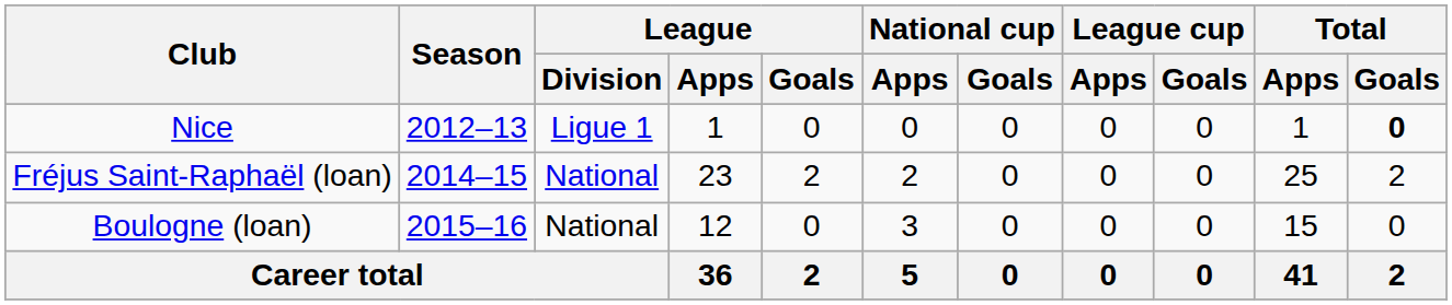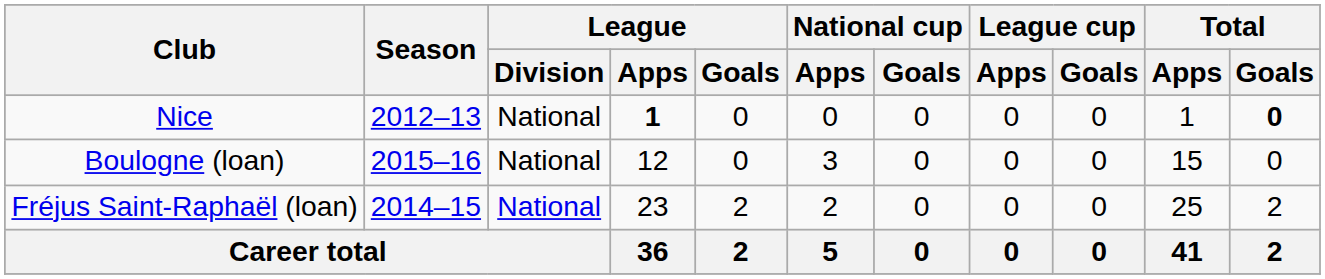Nice | League / Division: Ligue 1 -> National
Nice | League / Apps: normal -> bold
rows swapped: Fréjus Saint-Raphaël (loan) <-> Boulogne (loan)
